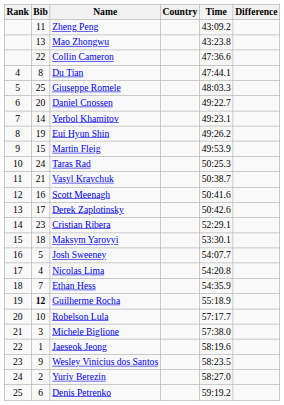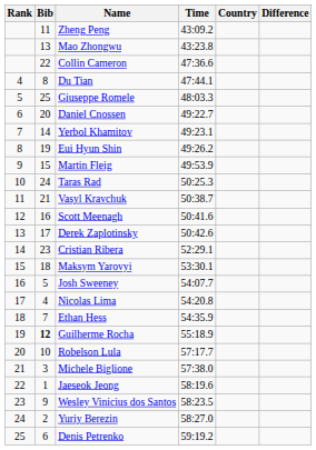columns swapped: Country <-> Time
